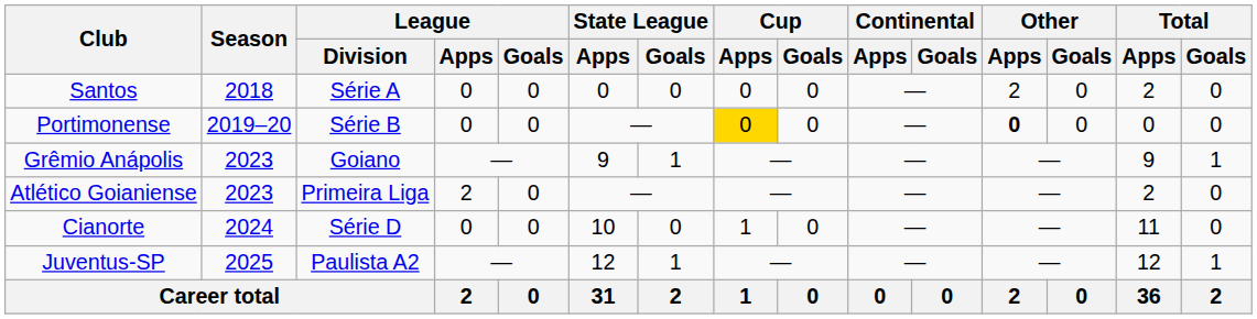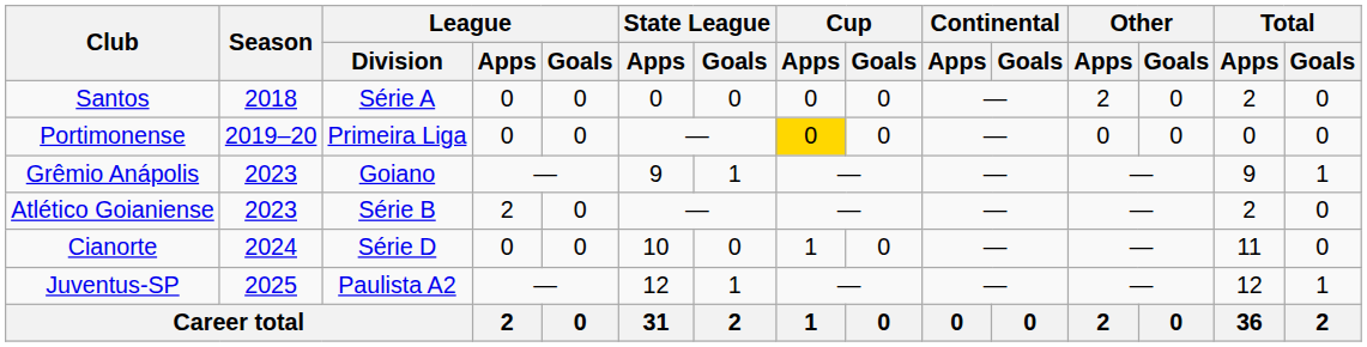Portimonense | League / Division: Série B -> Primeira Liga
Portimonense | Other / Apps: bold -> normal
Atlético Goianiense | League / Division: Primeira Liga -> Série B
